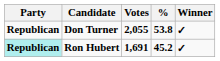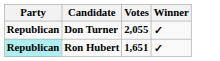- column: % | 53.8 | 45.2
Ron Hubert | Votes: 1,691 -> 1,651
